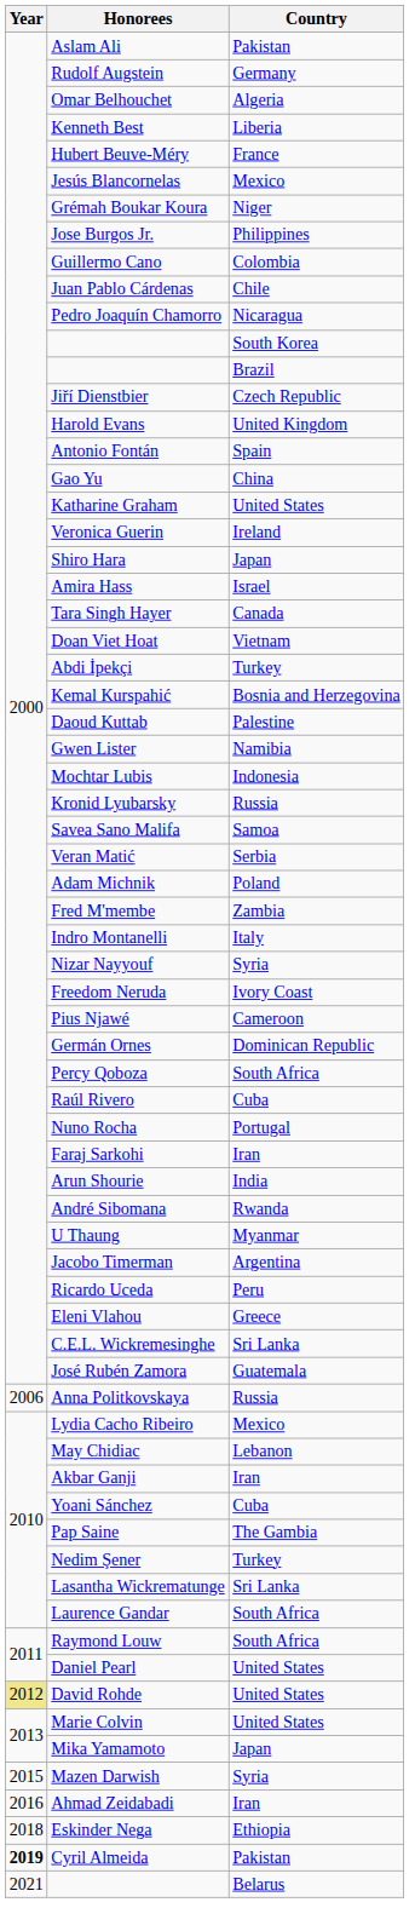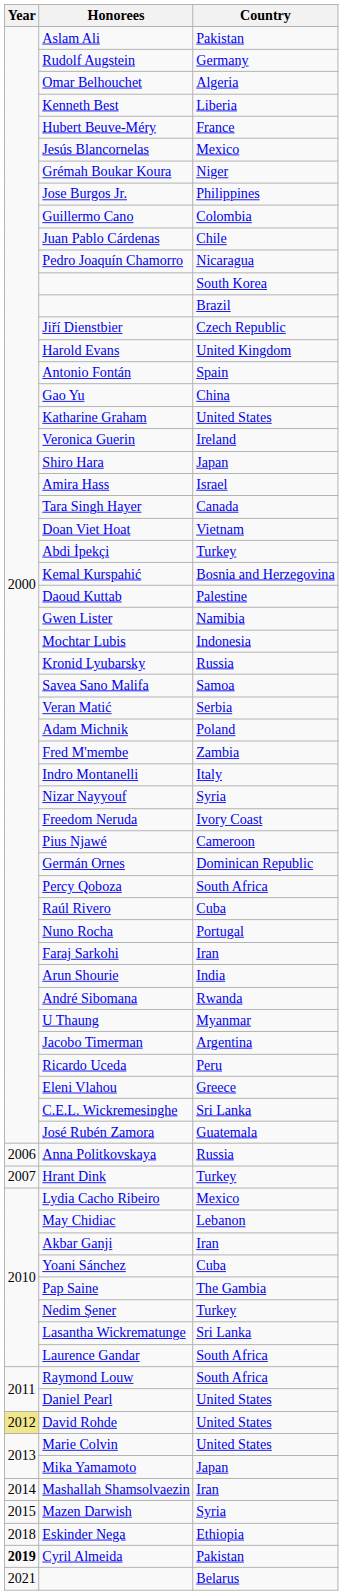+ row: 2007 | Hrant Dink | Turkey
+ row: 2014 | Mashallah Shamsolvaezin | Iran
- row: 2016 | Ahmad Zeidabadi | Iran
